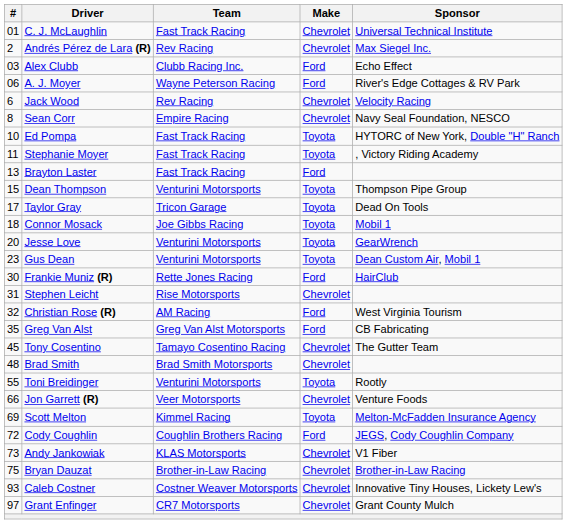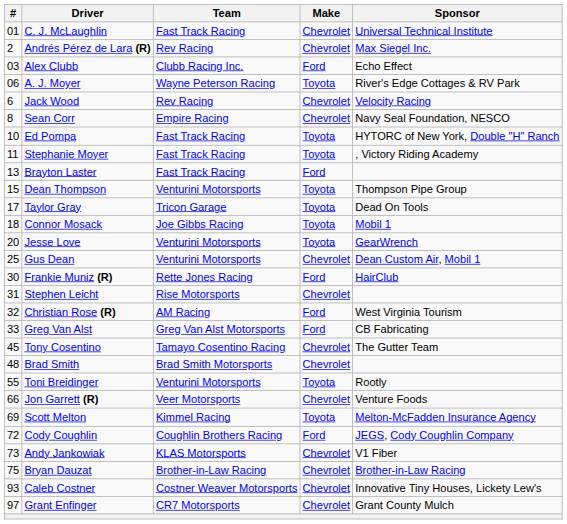A. J. Moyer | Make: Ford -> Toyota
Gus Dean | #: 23 -> 25
Gus Dean | Make: Toyota -> Chevrolet
Greg Van Alst | #: 35 -> 33
